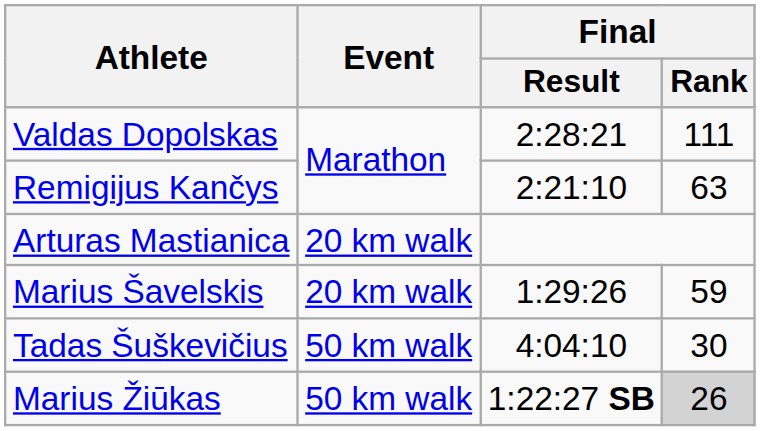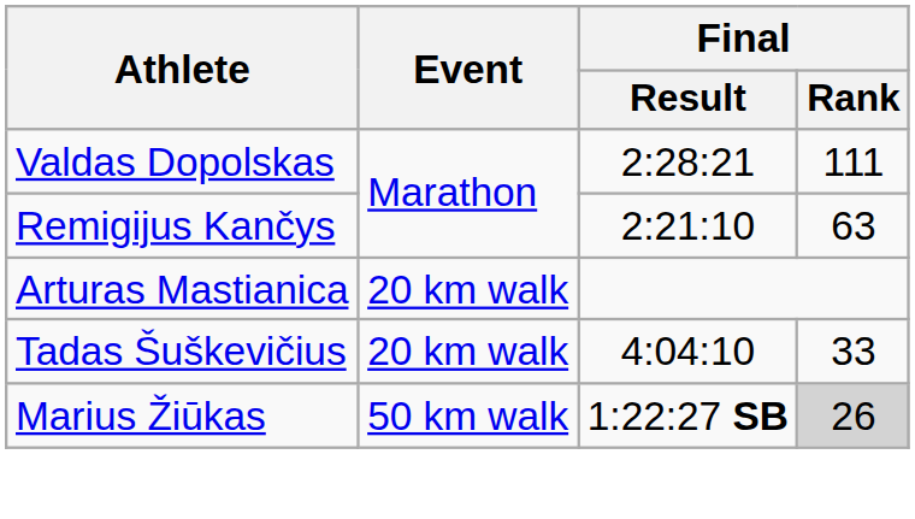- row: Marius Šavelskis | 20 km walk | 1:29:26 | 59
Tadas Šuškevičius | Event: 50 km walk -> 20 km walk
Tadas Šuškevičius | Final / Rank: 30 -> 33
